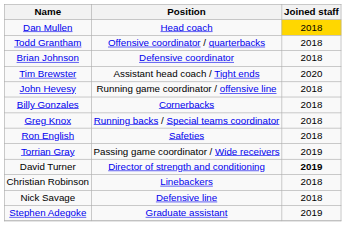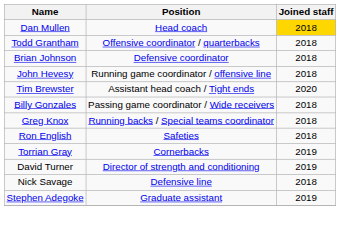rows swapped: Tim Brewster <-> John Hevesy
Billy Gonzales | Position: Cornerbacks -> Passing game coordinator / Wide receivers
Torrian Gray | Position: Passing game coordinator / Wide receivers -> Cornerbacks
David Turner | Joined staff: bold -> normal
- row: Christian Robinson | Linebackers | 2018
